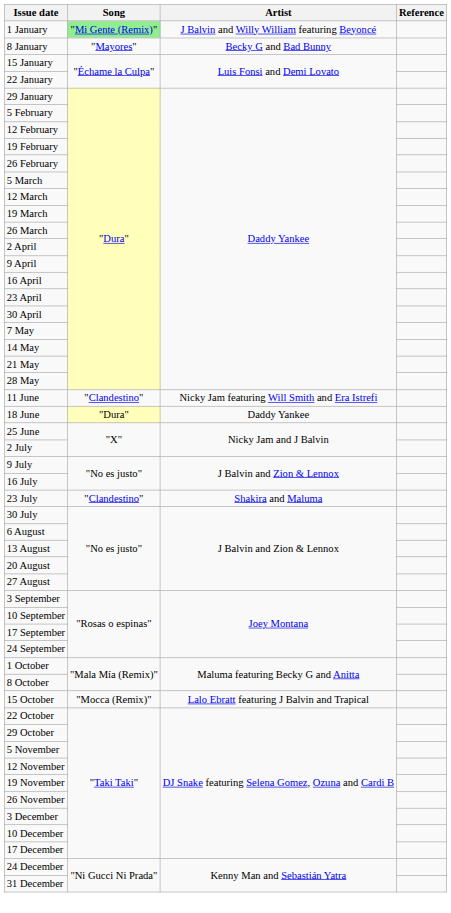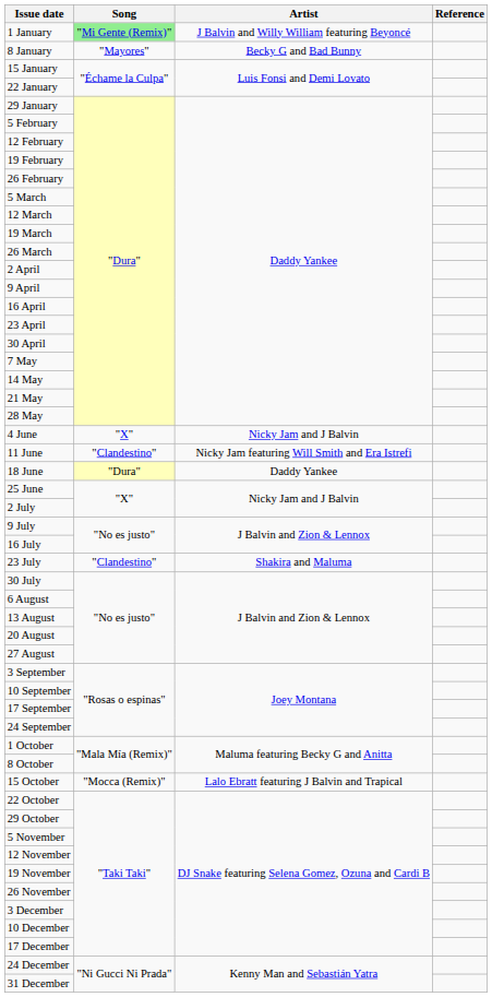+ row: 4 June | "X" | Nicky Jam and J Balvin
